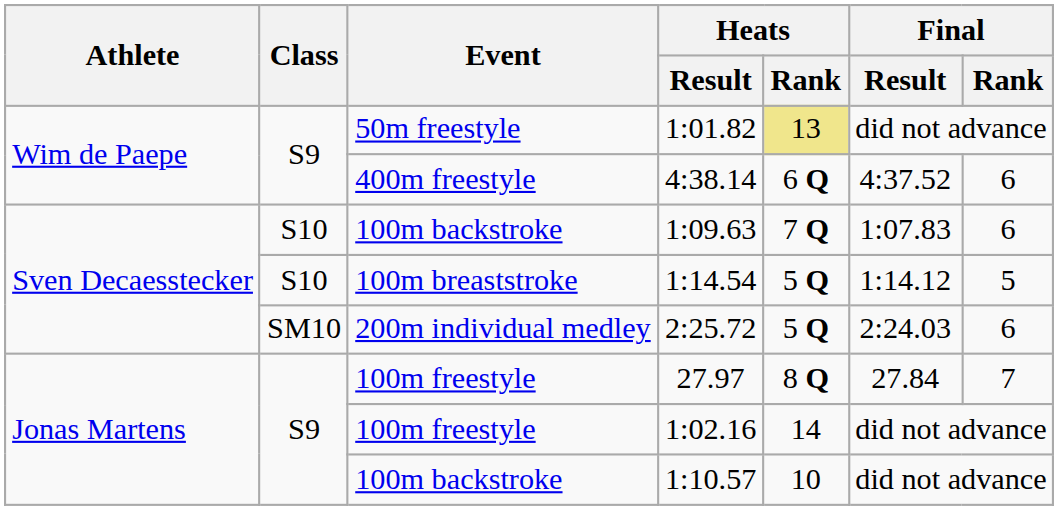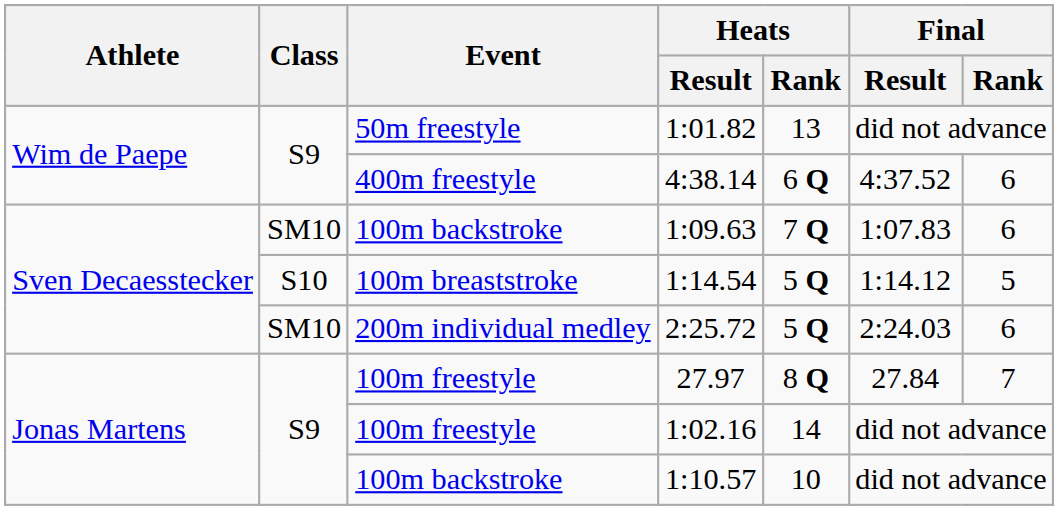1:01.82 | Heats / Rank: khaki background -> no background
1:09.63 | Class: S10 -> SM10
